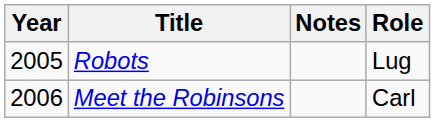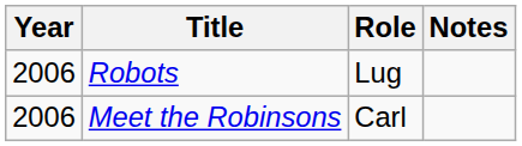columns swapped: Role <-> Notes
Robots | Year: 2005 -> 2006
